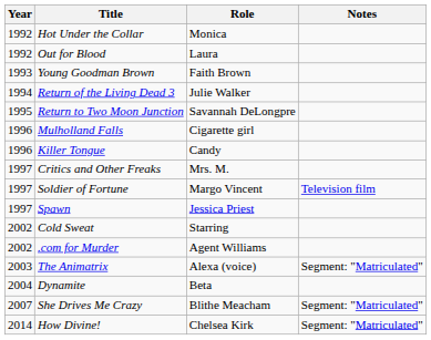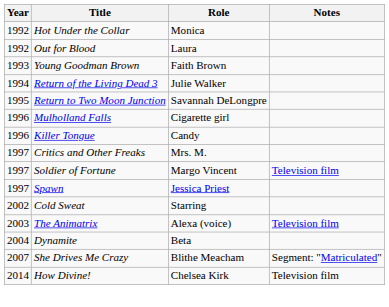- row: 2002 | .com for Murder | Agent Williams
The Animatrix | Notes: Segment: "Matriculated" -> Television film
How Divine! | Notes: Segment: "Matriculated" -> Television film
